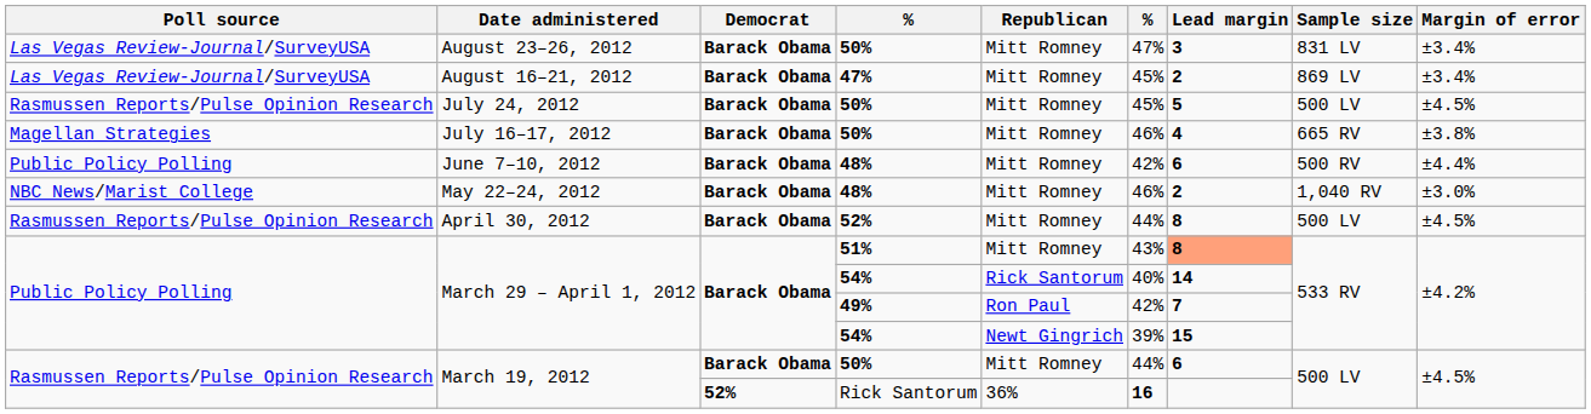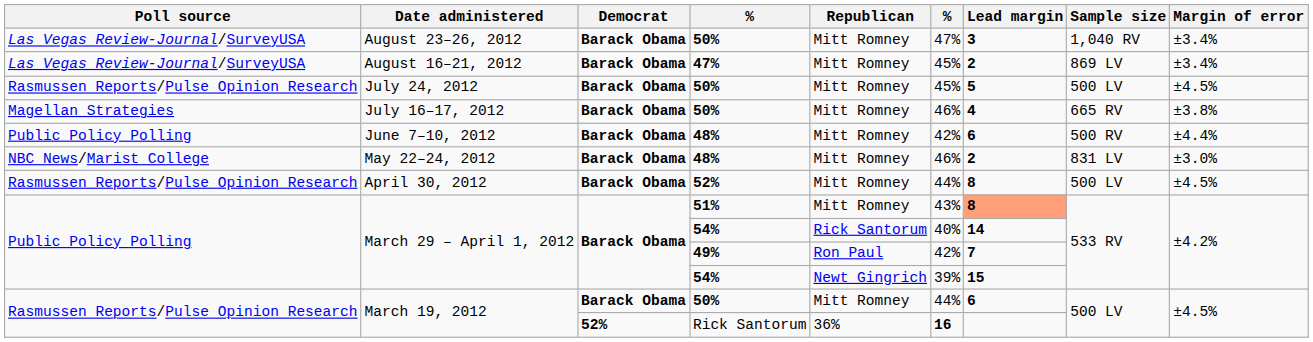August 23–26, 2012 | Sample size: 831 LV -> 1,040 RV
May 22–24, 2012 | Sample size: 1,040 RV -> 831 LV
